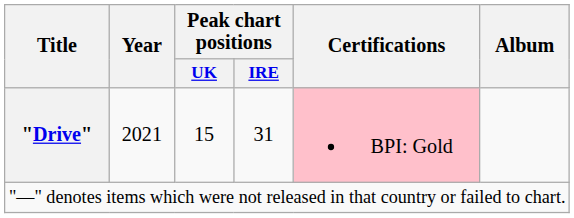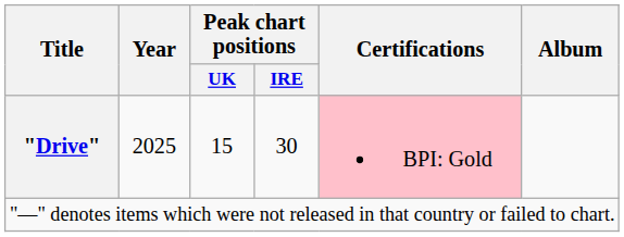"Drive" | Year: 2021 -> 2025
"Drive" | Peak chart positions / IRE: 31 -> 30
